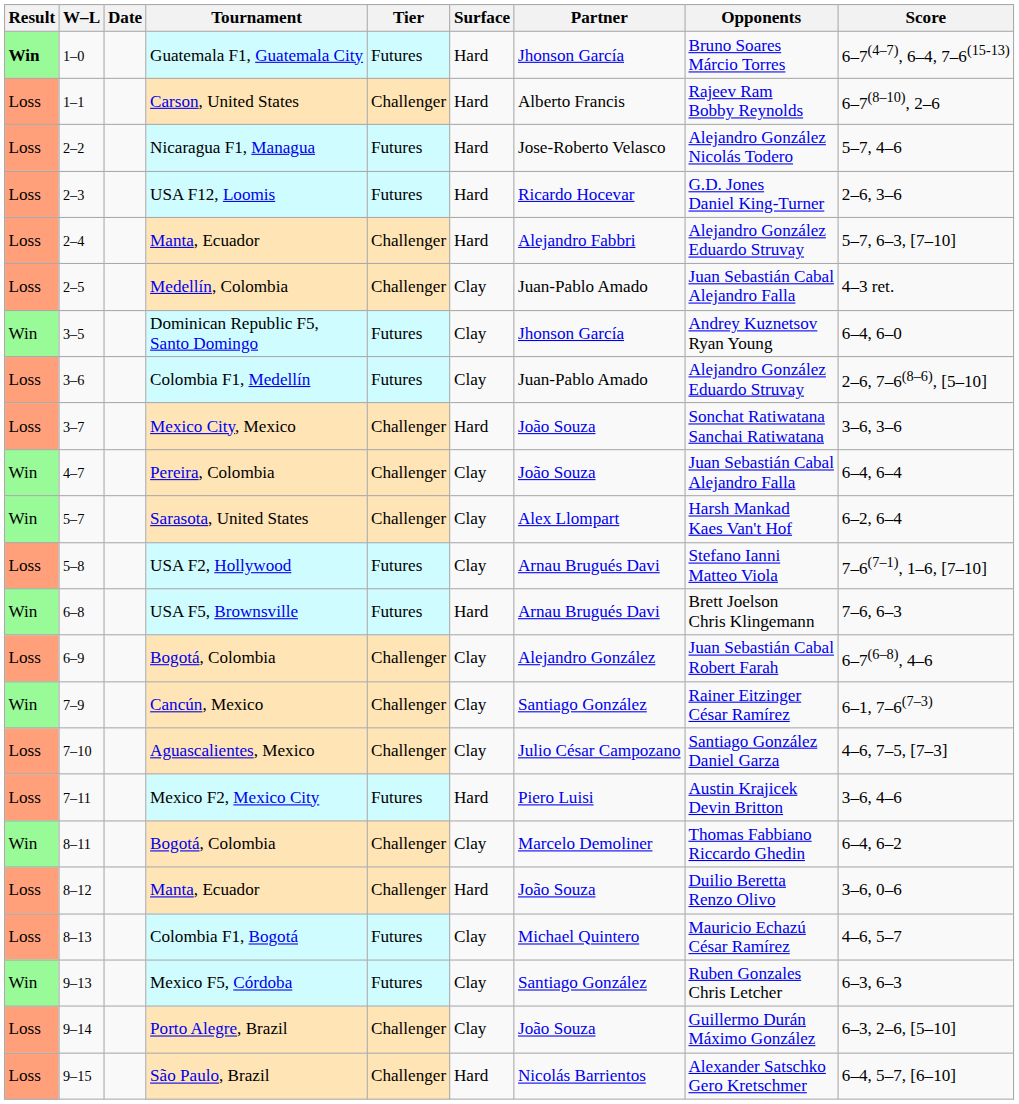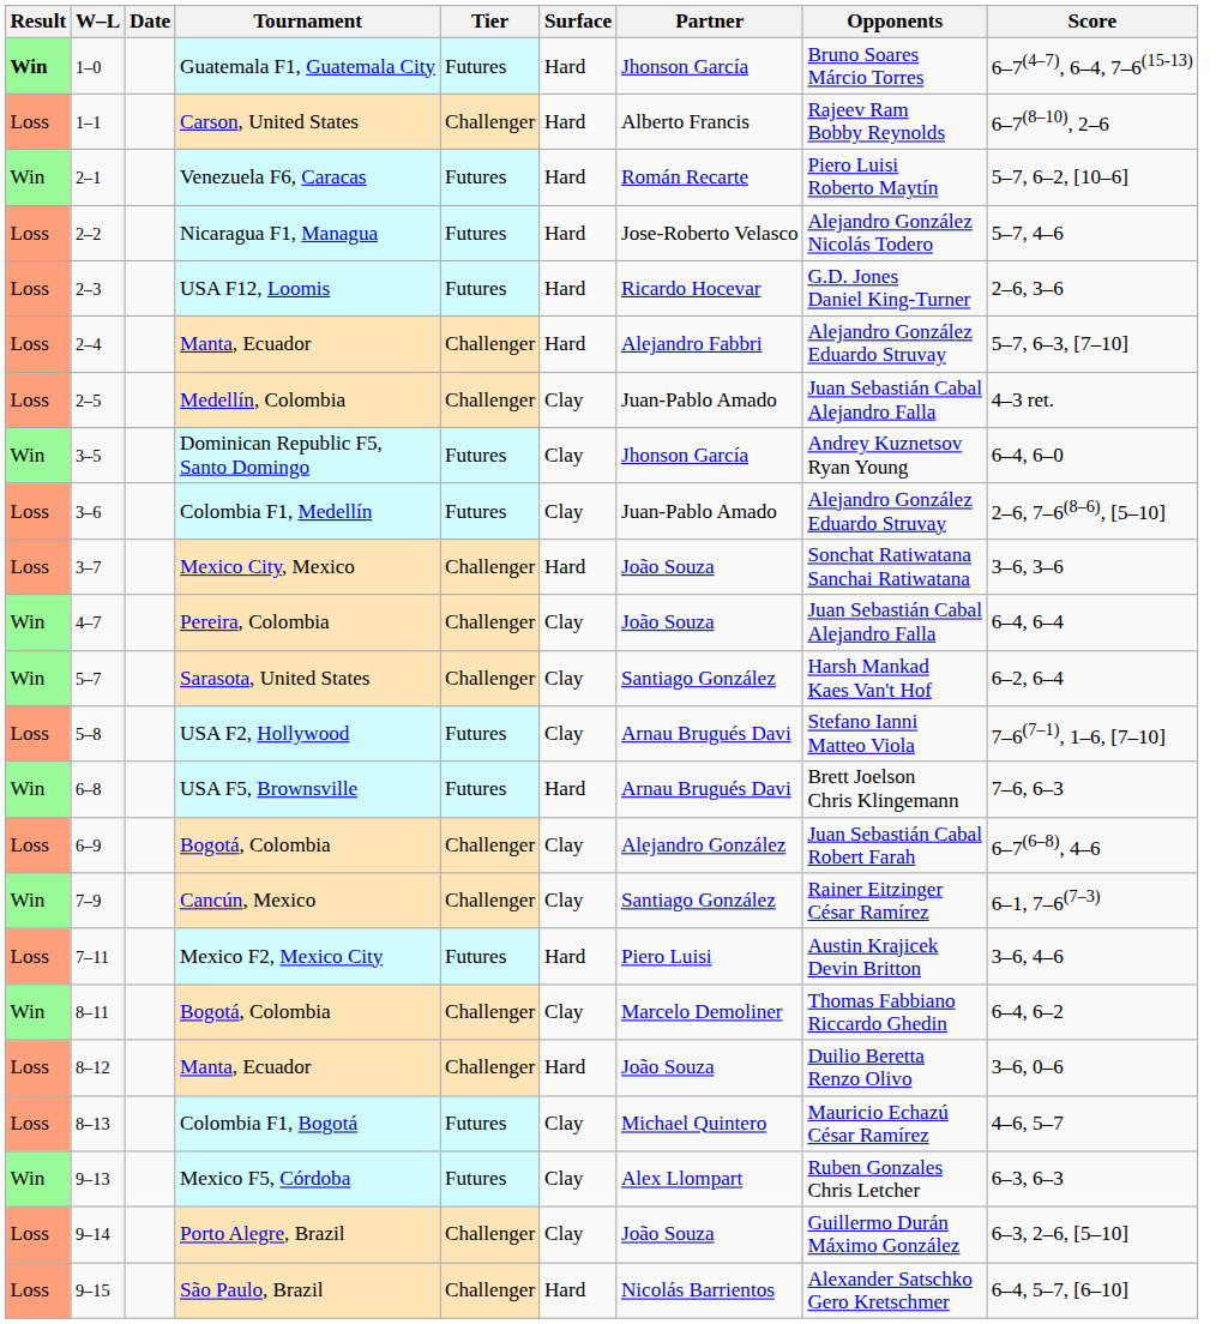+ row: Win | 2–1 | Venezuela F6, Caracas | Futures | Hard | Román Recarte | Piero Luisi Roberto Maytín | 5–7, 6–2, [10–6]
Sarasota, United States | Partner: Alex Llompart -> Santiago González
- row: Loss | 7–10 | Aguascalientes, Mexico | Challenger | Clay | Julio César Campozano | Santiago González Daniel Garza | 4–6, 7–5, [7–3]
Mexico F5, Córdoba | Partner: Santiago González -> Alex Llompart
